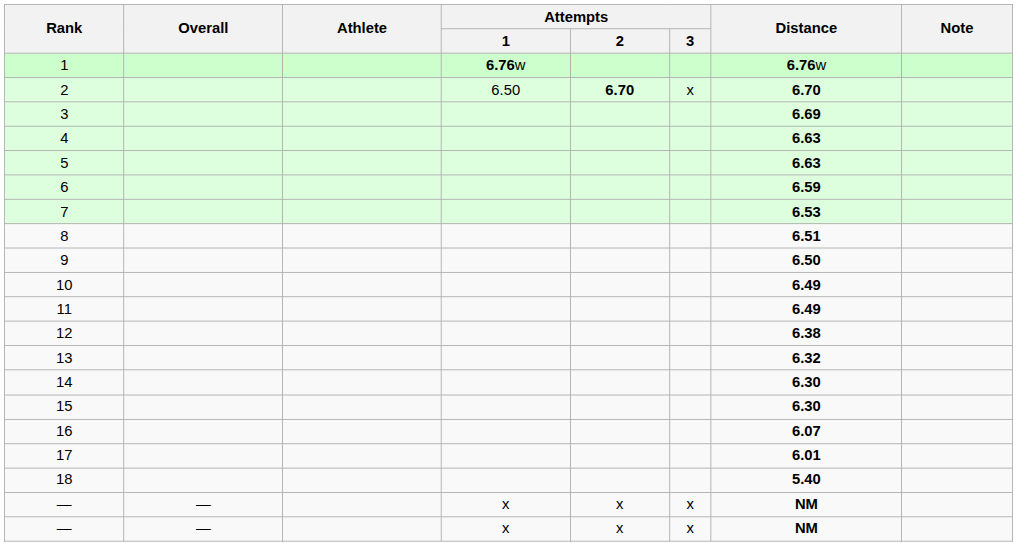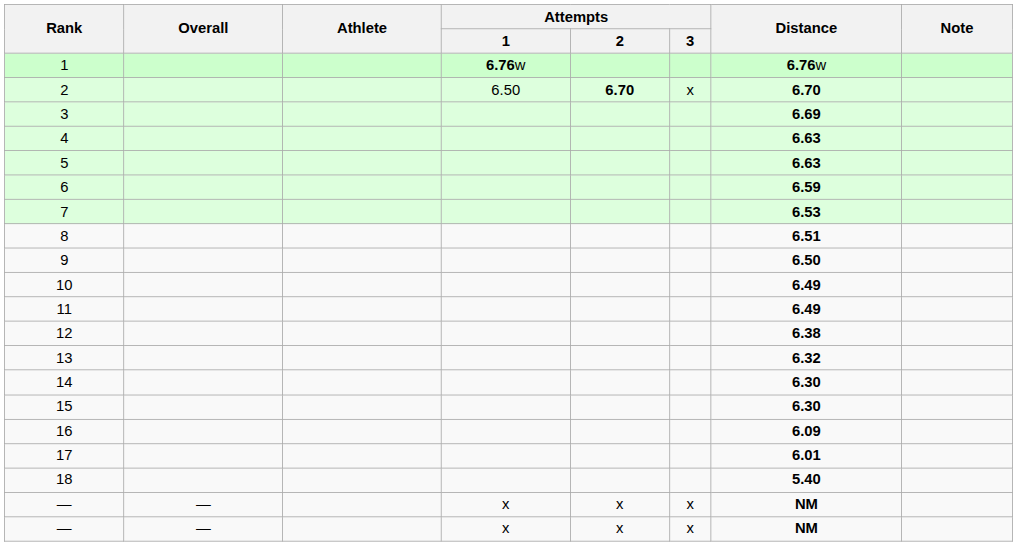16 | Distance: 6.07 -> 6.09
